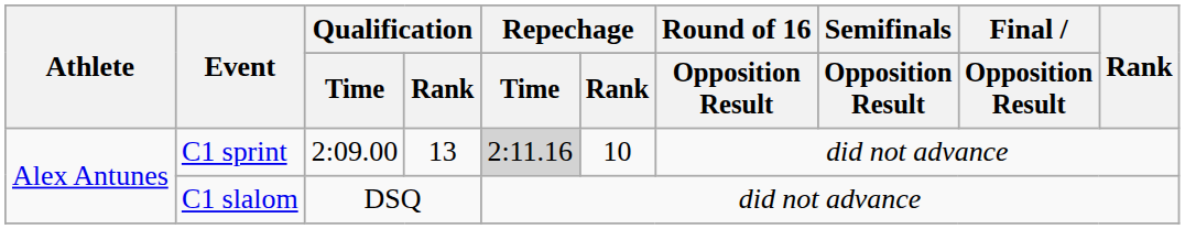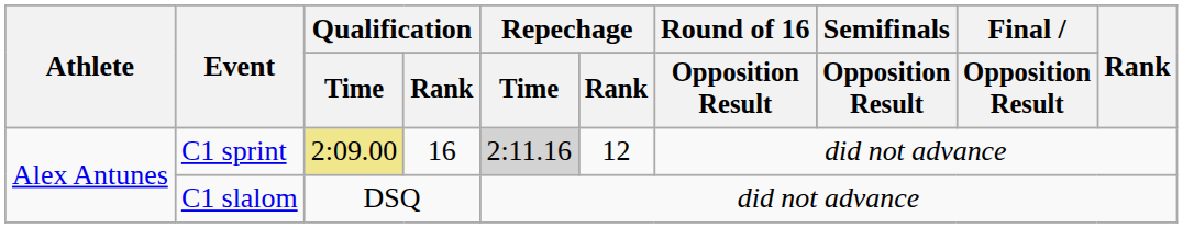C1 sprint | Qualification / Time: no background -> khaki background
C1 sprint | Qualification / Rank: 13 -> 16
C1 sprint | Repechage / Rank: 10 -> 12
